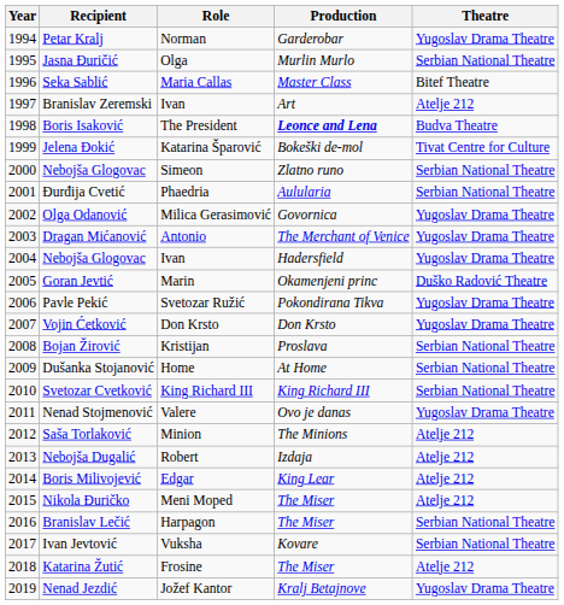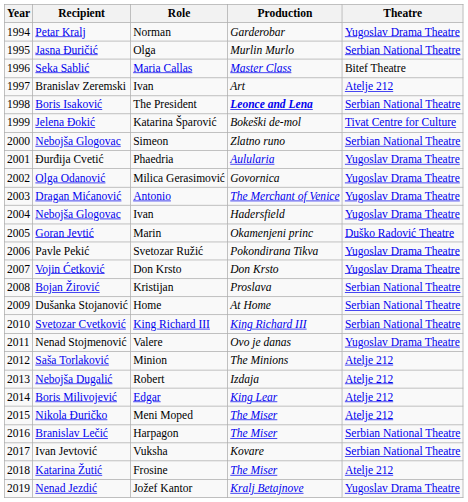Boris Isaković | Theatre: Budva Theatre -> Serbian National Theatre
Đurđija Cvetić | Theatre: Serbian National Theatre -> Yugoslav Drama Theatre
